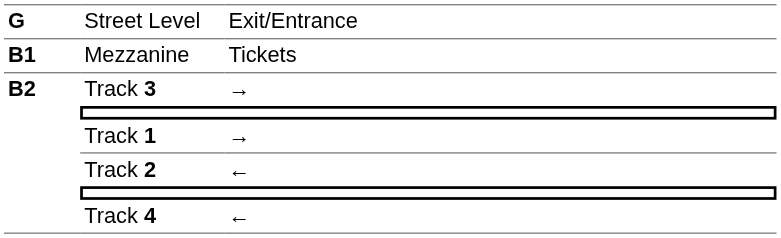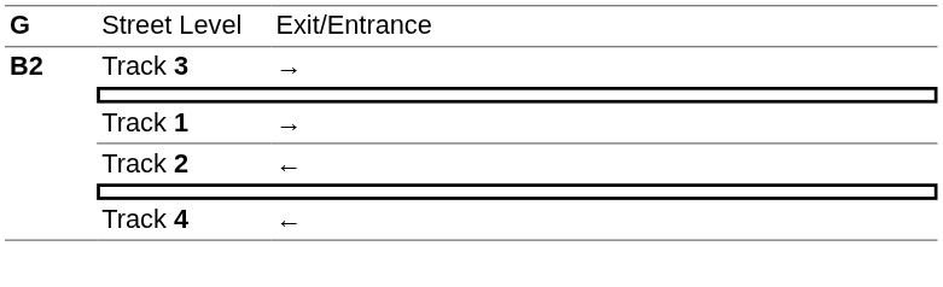- row: B1 | Mezzanine | Tickets
